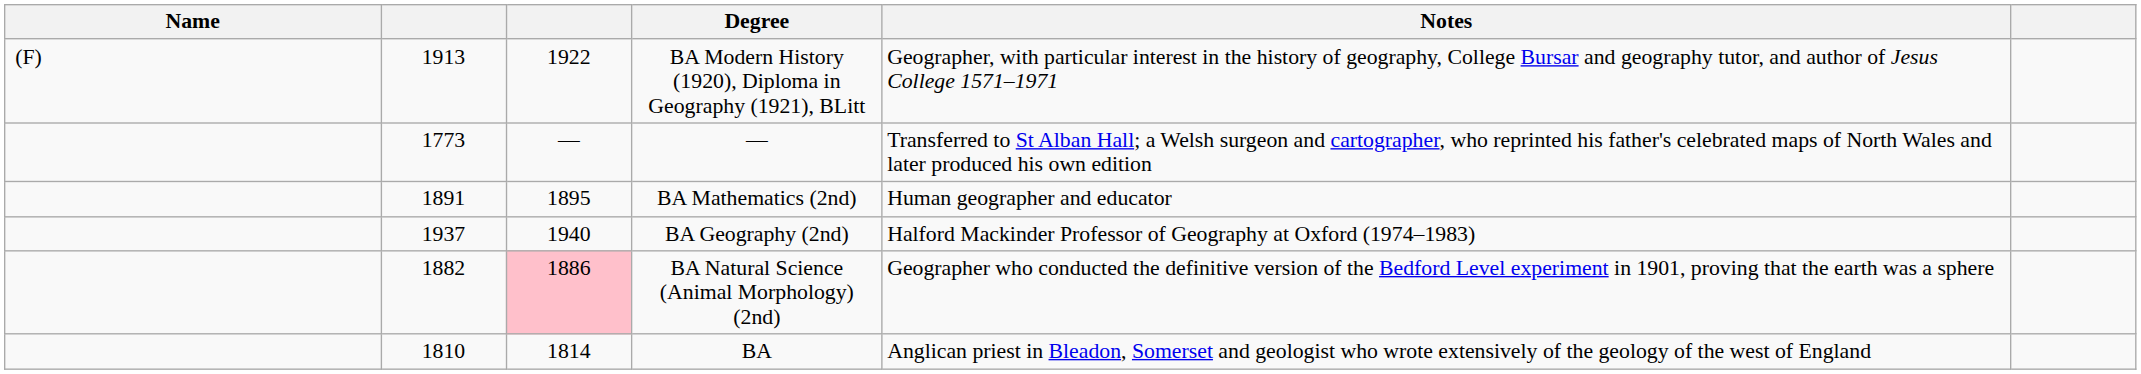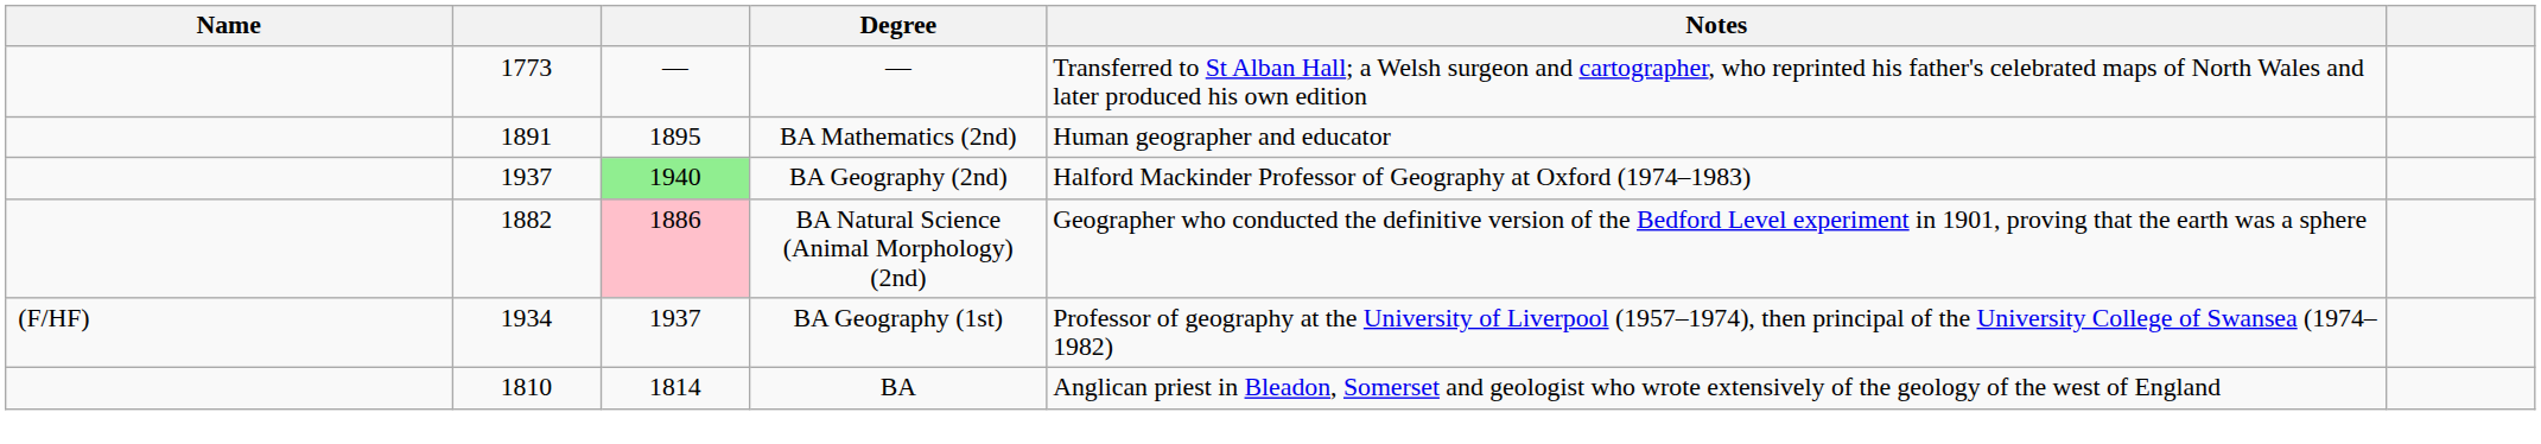- row: (F) | 1913 | 1922 | BA Modern History (1920), Diploma in Geography (1921), BLitt | Geographer, with particular interest in the history of geography, College Bursar and geography tutor, and author of Jesus College 1571–1971
BA Geography (2nd) | column 3: no background -> lightgreen background
+ row: (F/HF) | 1934 | 1937 | BA Geography (1st) | Professor of geography at the University of Liverpool (1957–1974), then principal of the University College of Swansea (1974–1982)
